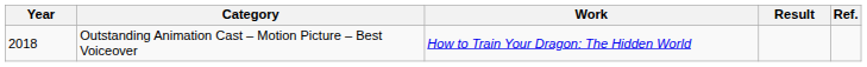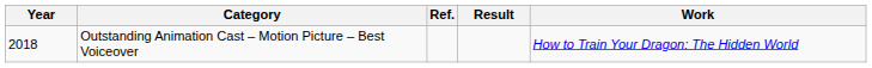columns swapped: Work <-> Ref.
